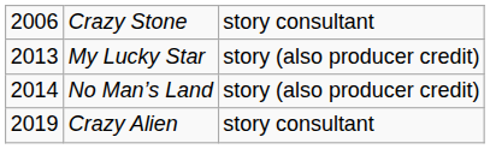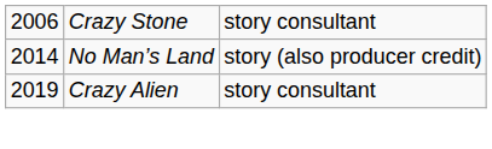- row: 2013 | My Lucky Star | story (also producer credit)
